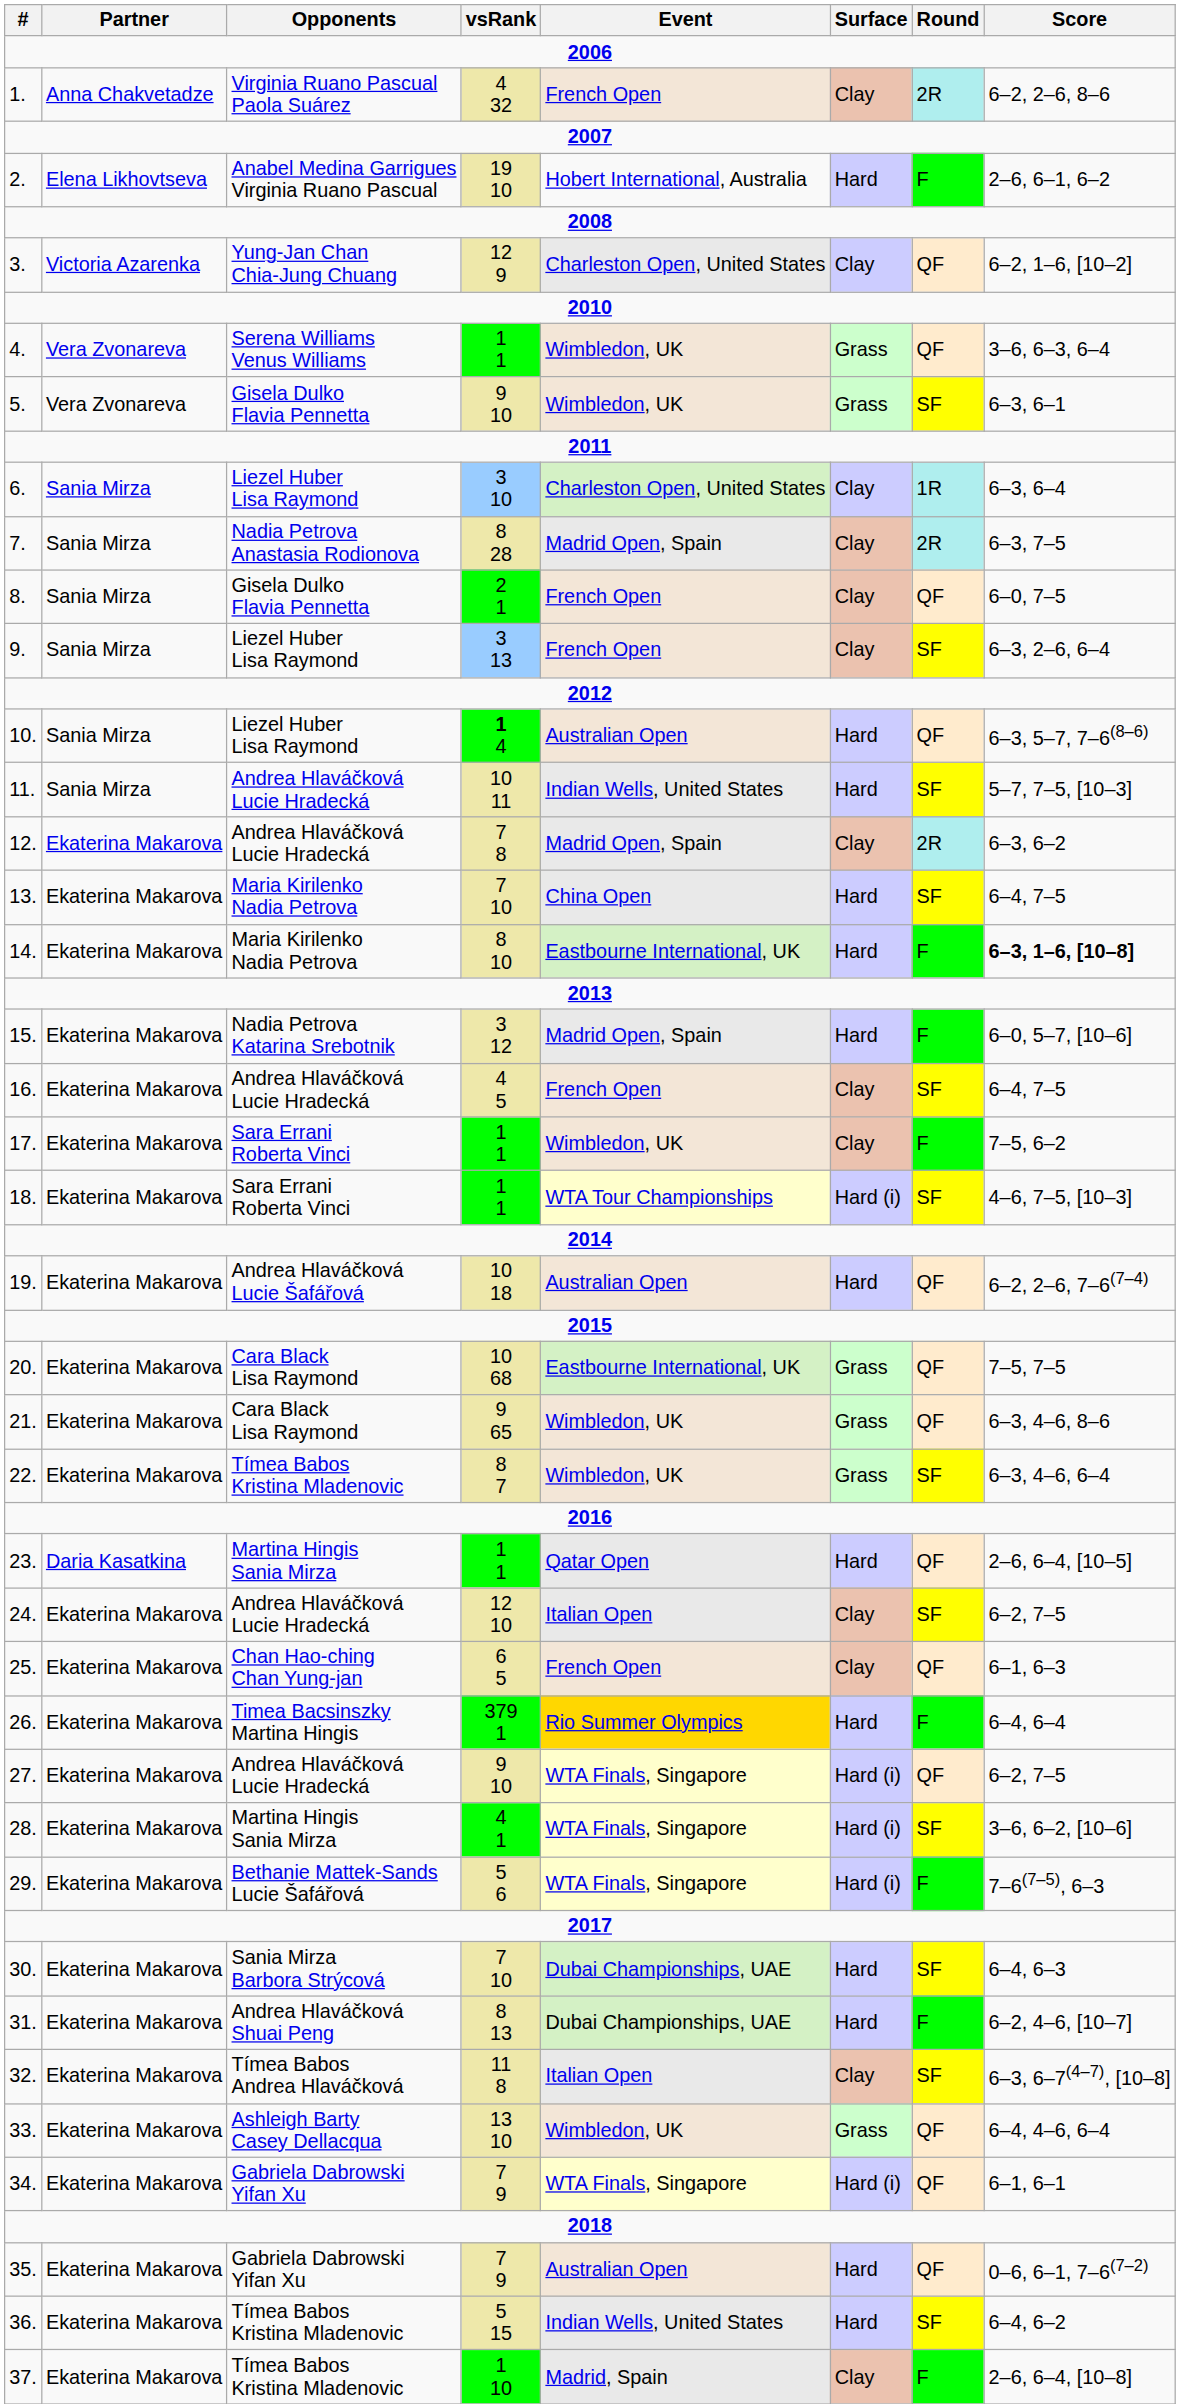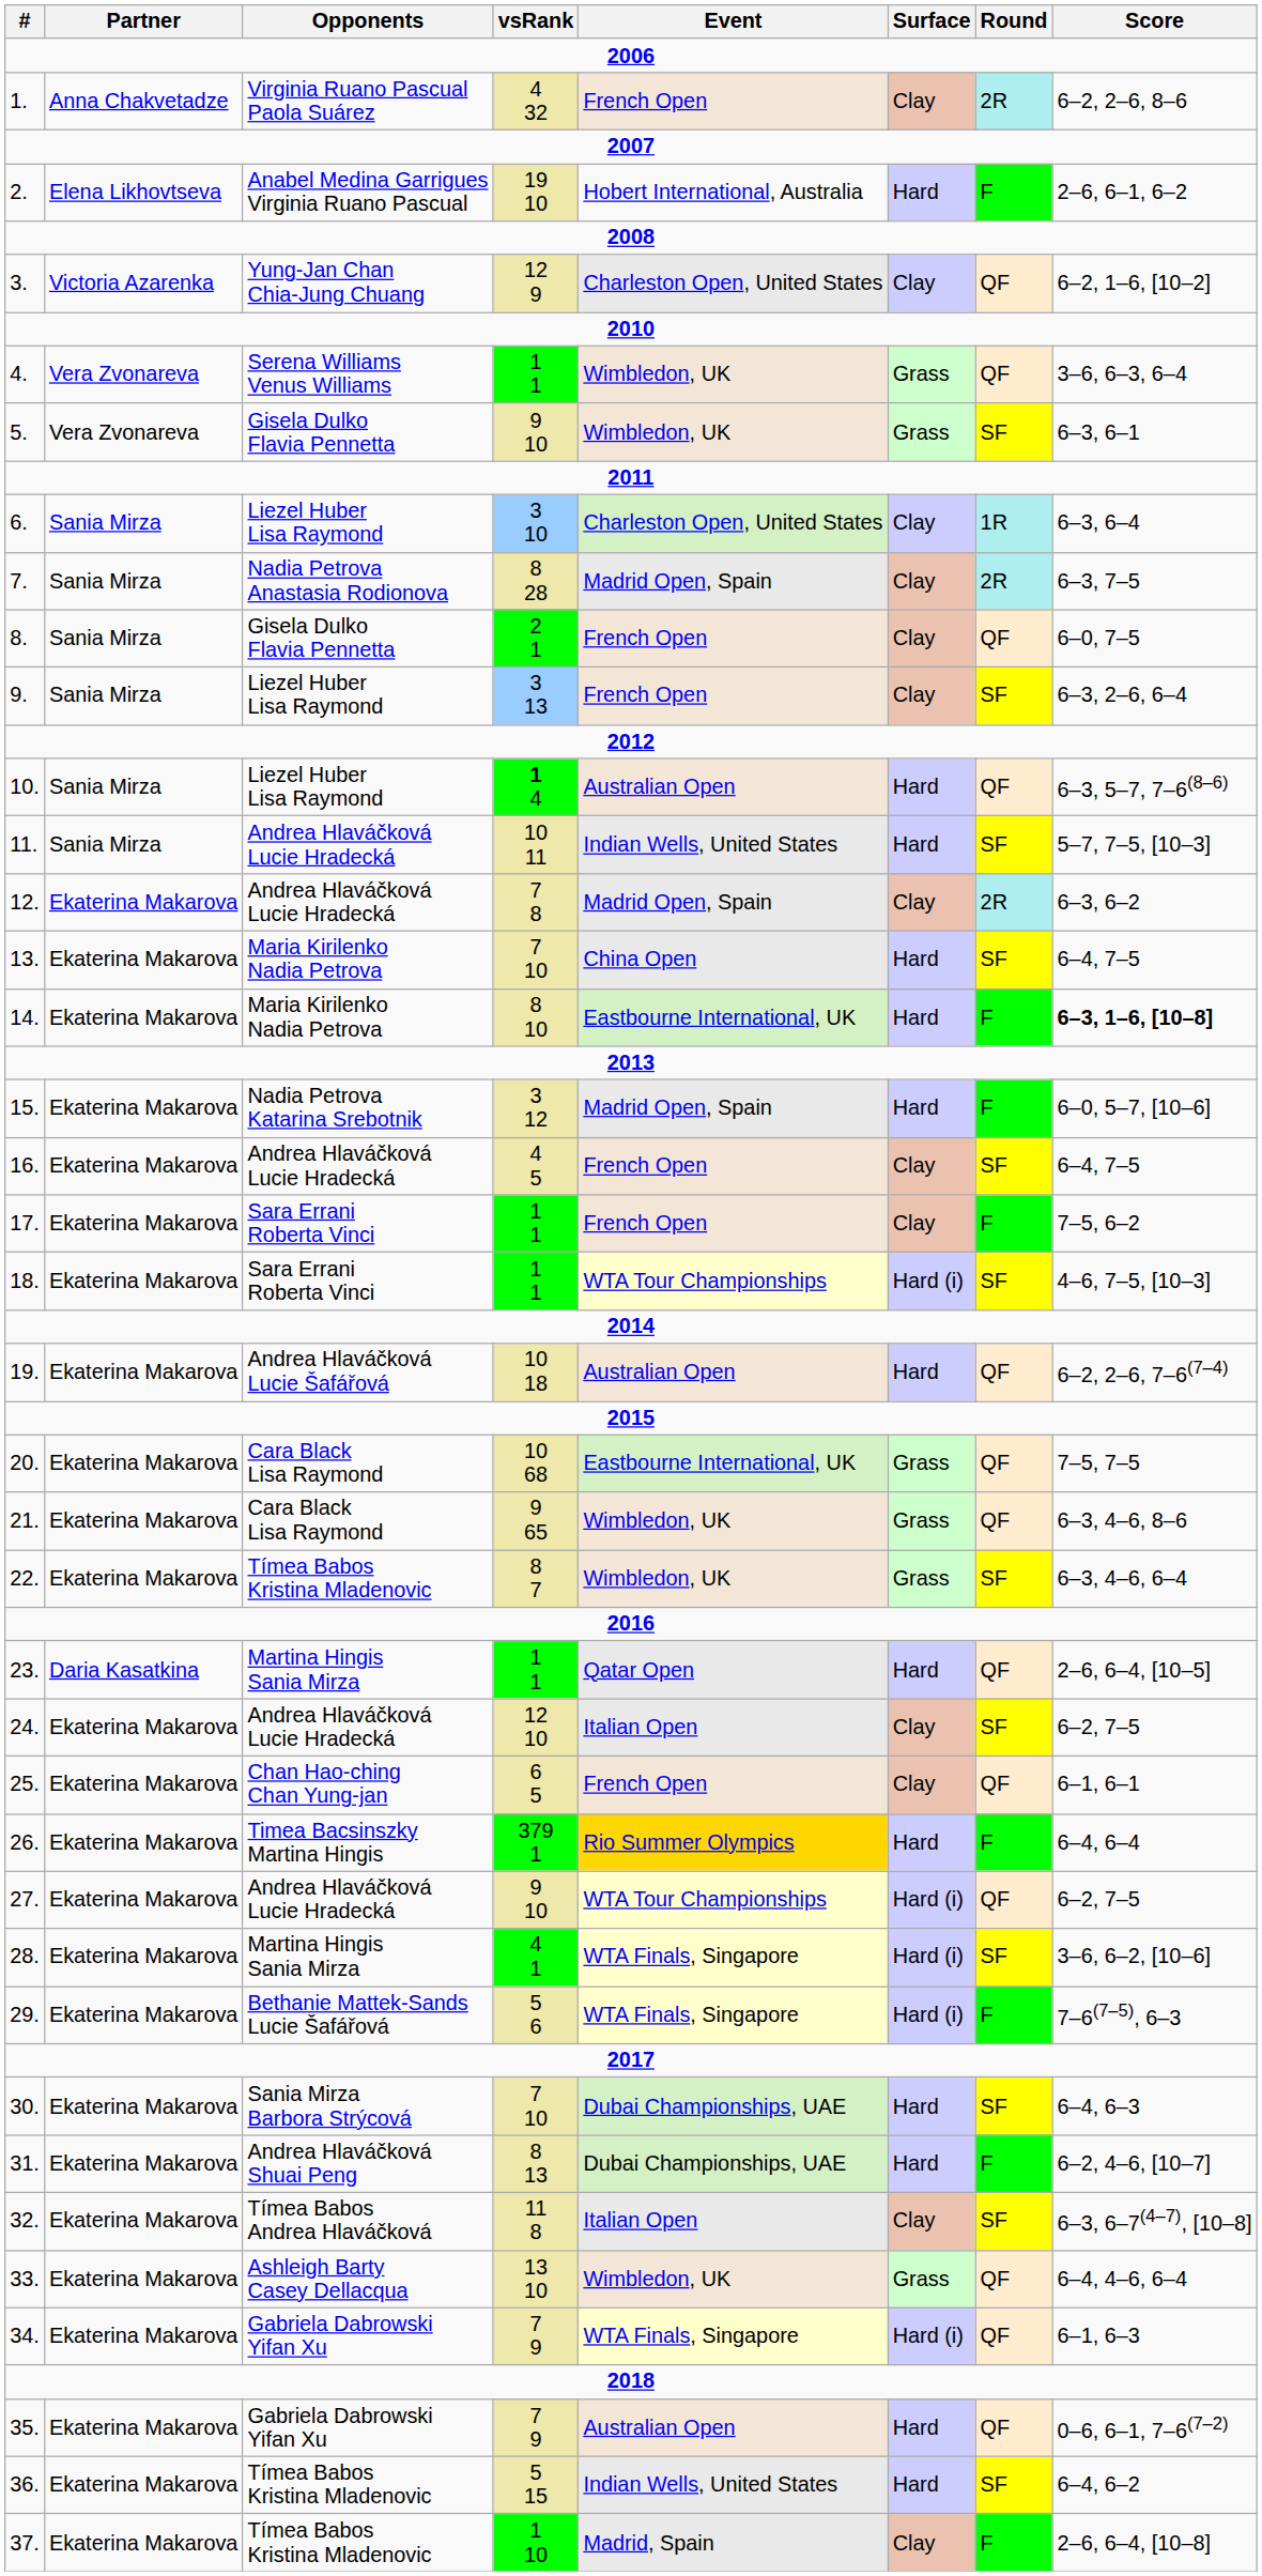17. | Event: Wimbledon, UK -> French Open
25. | Score: 6–1, 6–3 -> 6–1, 6–1
27. | Event: WTA Finals, Singapore -> WTA Tour Championships
34. | Score: 6–1, 6–1 -> 6–1, 6–3
